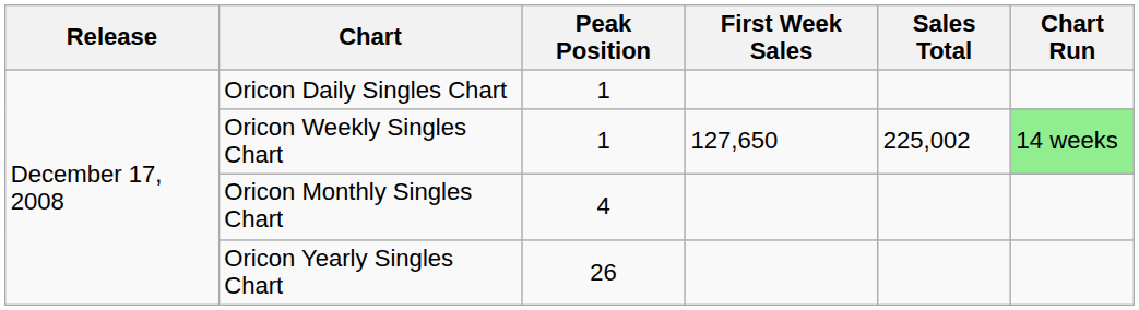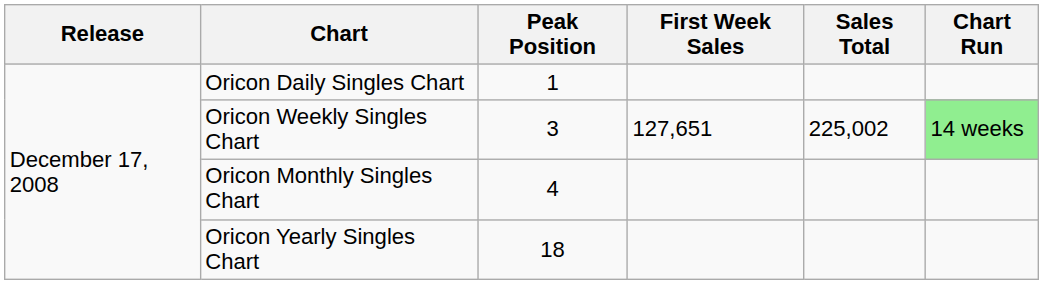Oricon Weekly Singles Chart | Peak Position: 1 -> 3
Oricon Weekly Singles Chart | First Week Sales: 127,650 -> 127,651
Oricon Yearly Singles Chart | Peak Position: 26 -> 18
